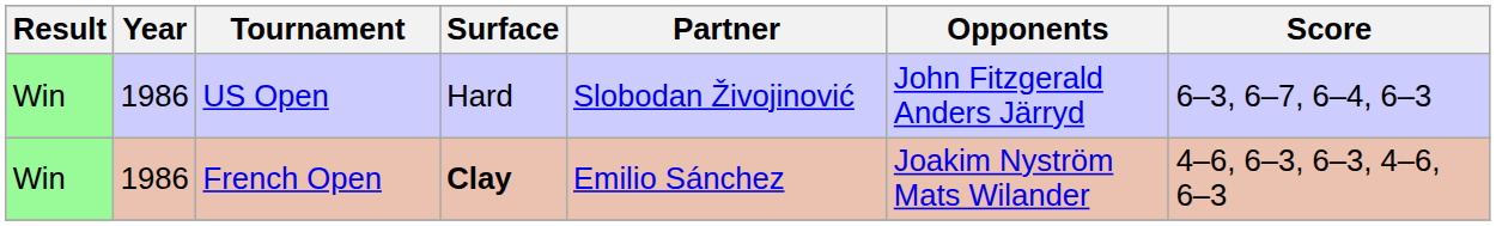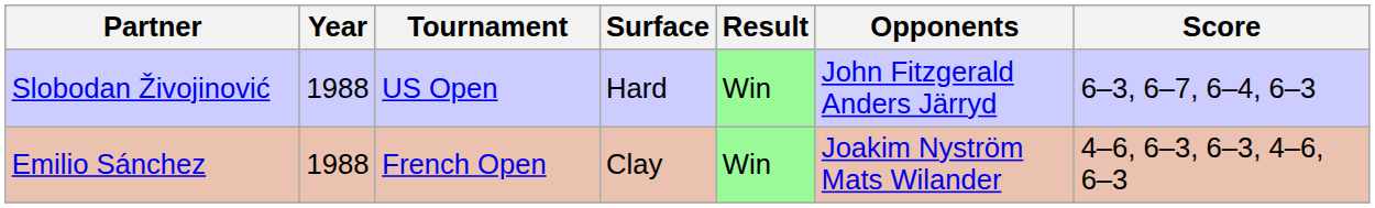columns swapped: Result <-> Partner
US Open | Year: 1986 -> 1988
French Open | Year: 1986 -> 1988
French Open | Surface: bold -> normal
